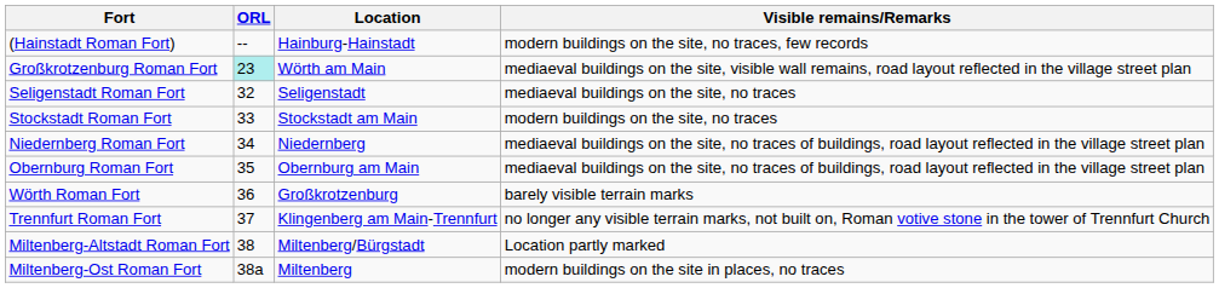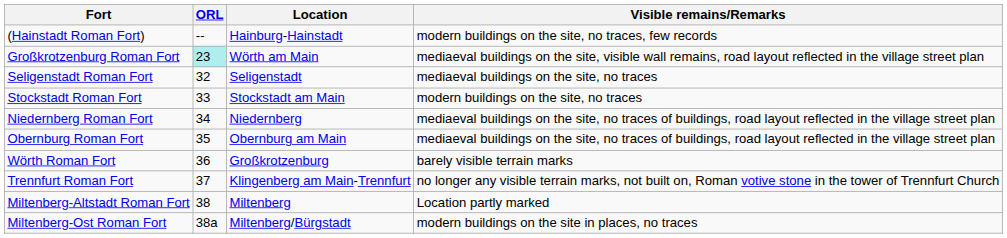Miltenberg-Altstadt Roman Fort | Location: Miltenberg/Bürgstadt -> Miltenberg
Miltenberg-Ost Roman Fort | Location: Miltenberg -> Miltenberg/Bürgstadt
